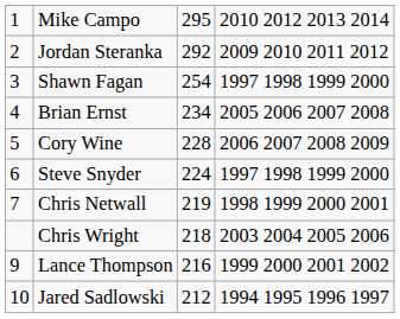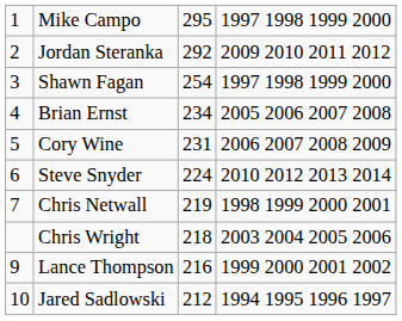Mike Campo | column 4: 2010 2012 2013 2014 -> 1997 1998 1999 2000
Cory Wine | column 3: 228 -> 231
Steve Snyder | column 4: 1997 1998 1999 2000 -> 2010 2012 2013 2014
